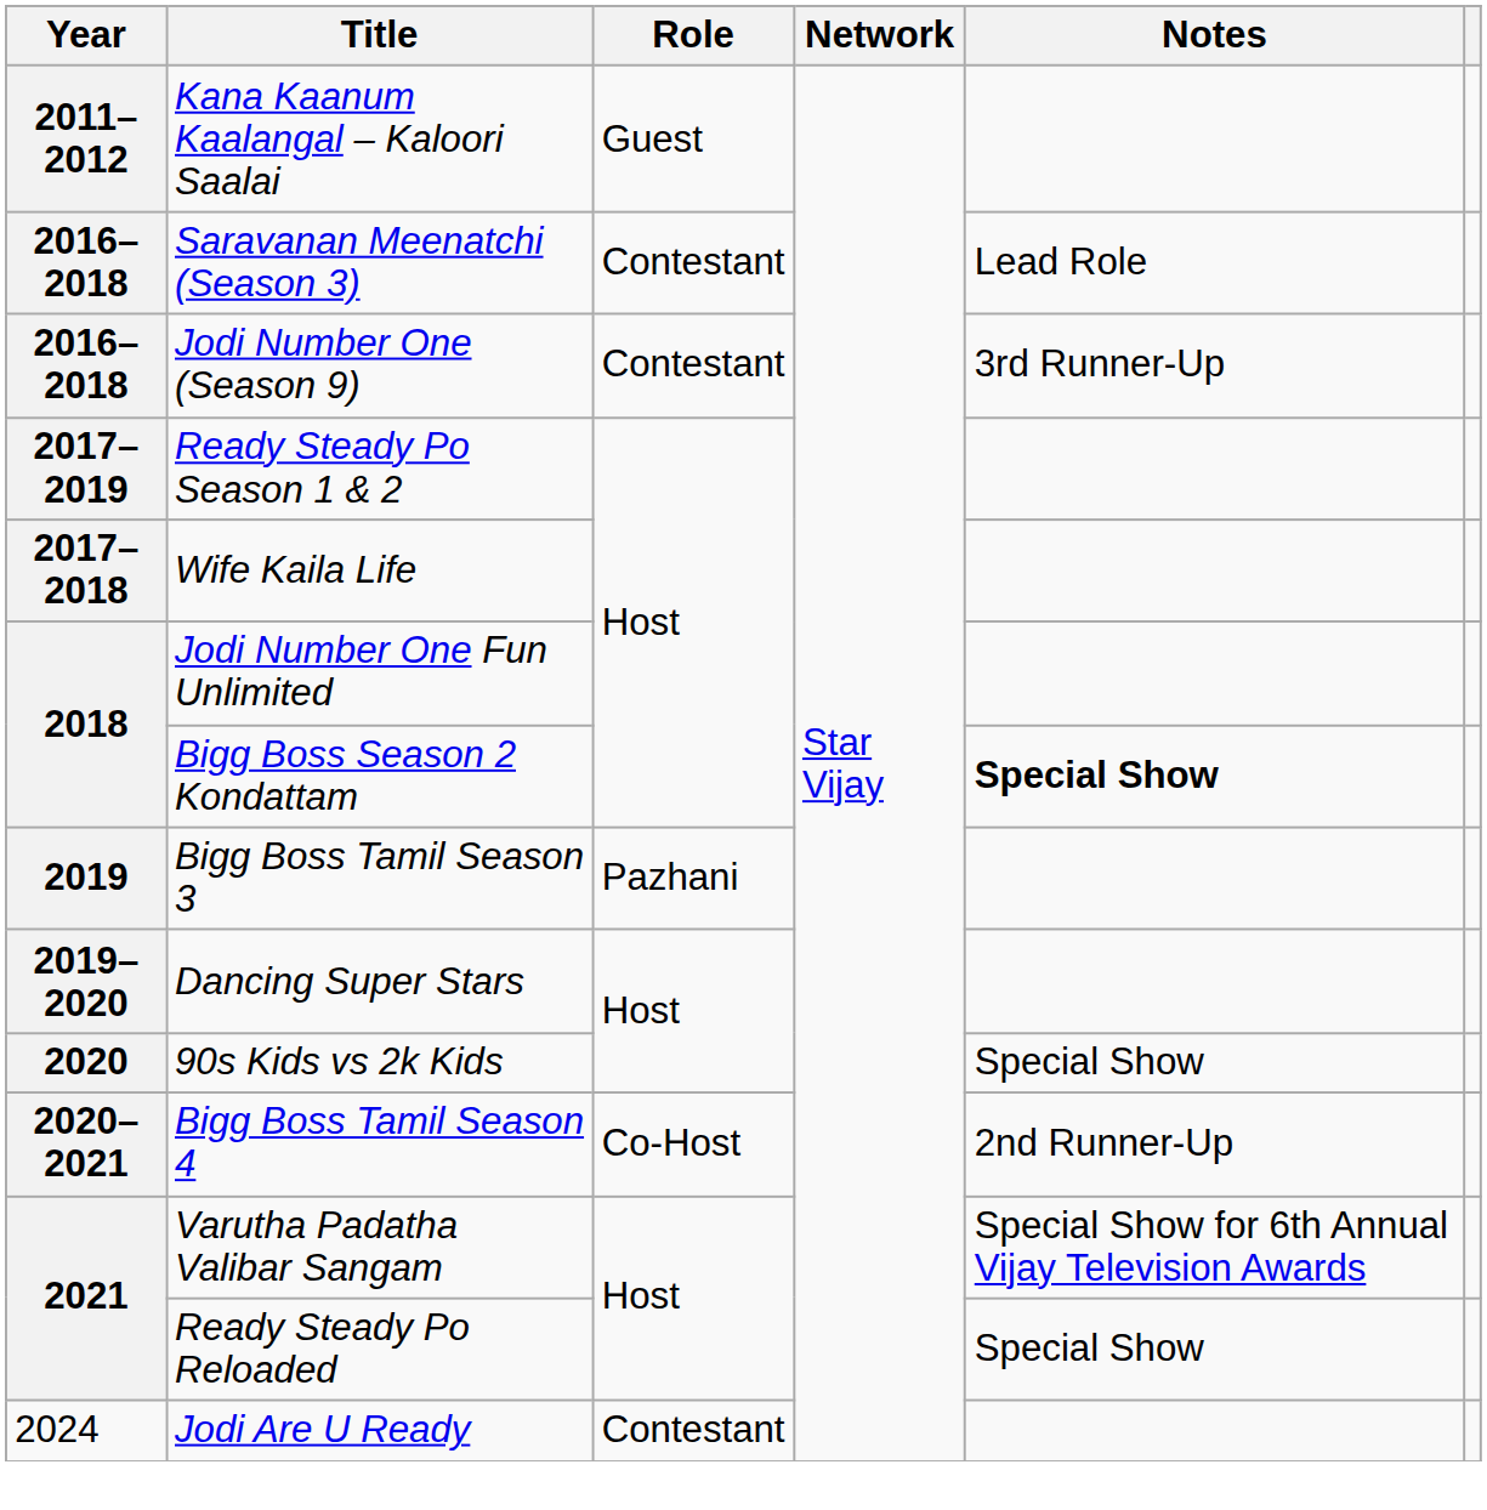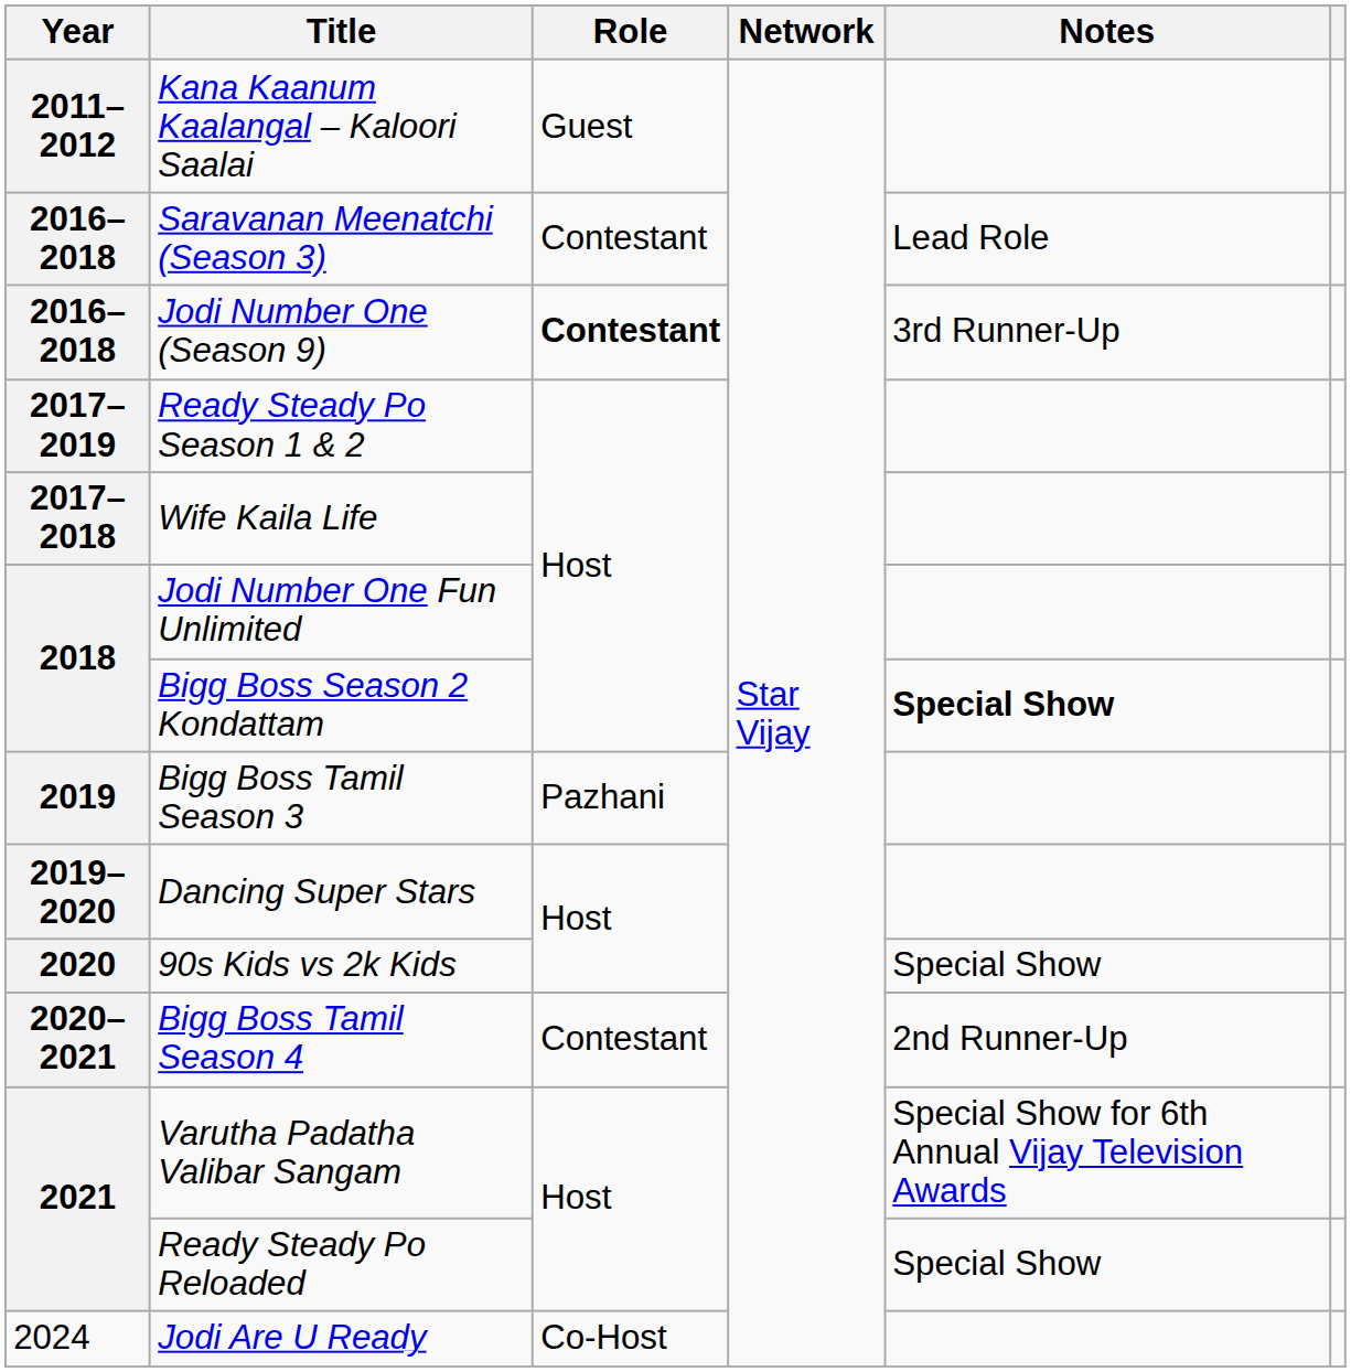Jodi Number One (Season 9) | Role: normal -> bold
Bigg Boss Tamil Season 4 | Role: Co-Host -> Contestant
Jodi Are U Ready | Role: Contestant -> Co-Host
